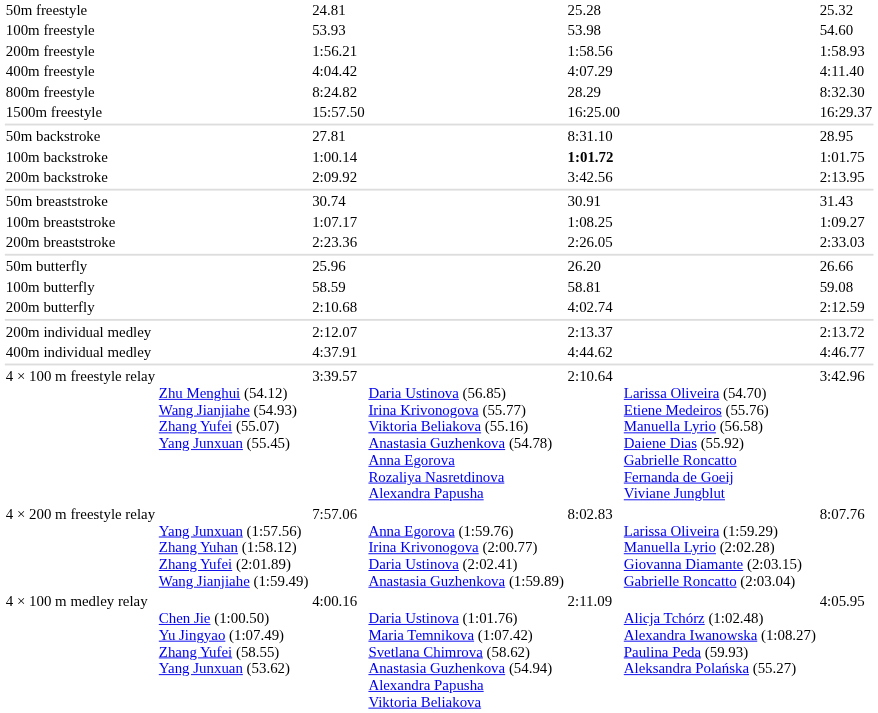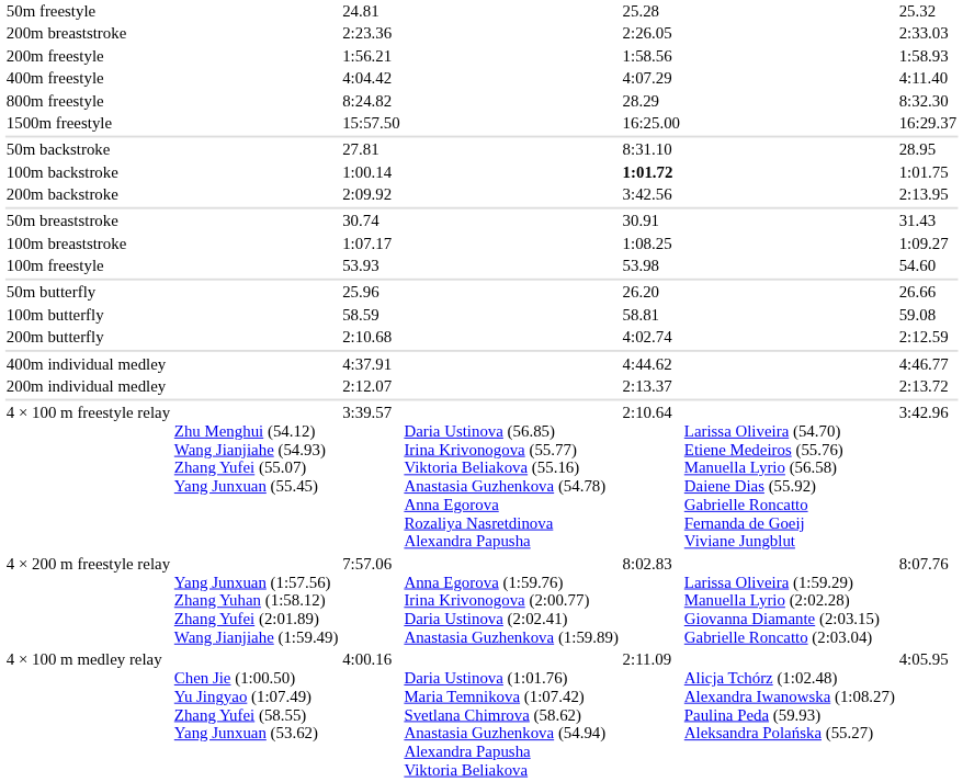rows swapped: 100m freestyle <-> 200m breaststroke
rows swapped: 200m individual medley <-> 400m individual medley
